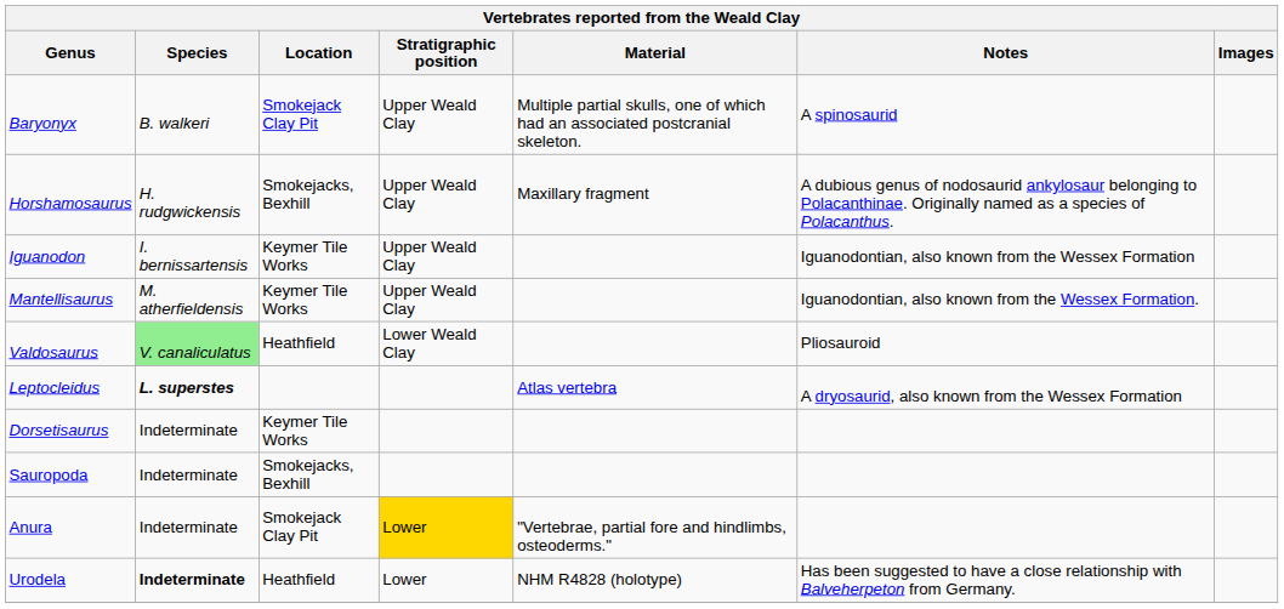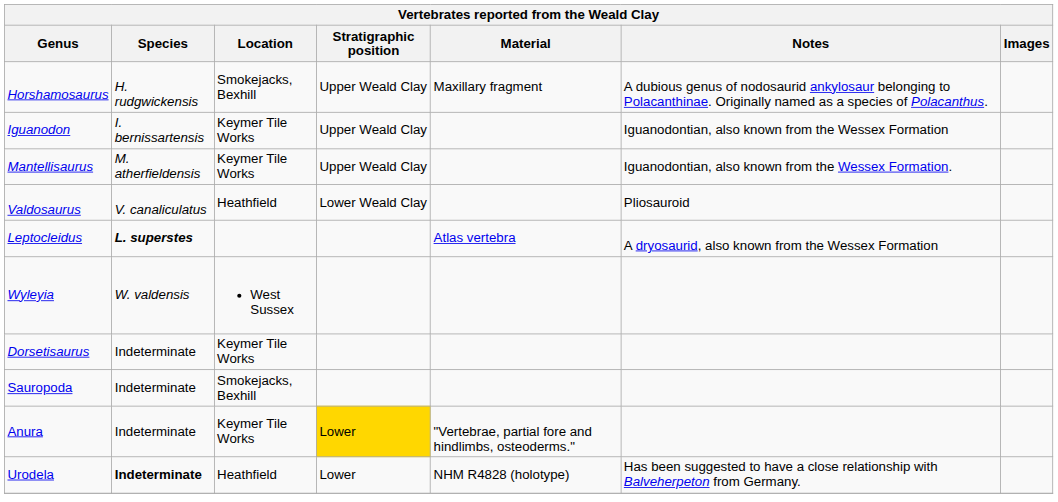- row: Baryonyx | B. walkeri | Smokejack Clay Pit | Upper Weald Clay | Multiple partial skulls, one of which had an associated postcranial skeleton. | A spinosaurid
Valdosaurus | Species: lightgreen background -> no background
+ row: Wyleyia | W. valdensis | West Sussex
Anura | Location: Smokejack Clay Pit -> Keymer Tile Works
